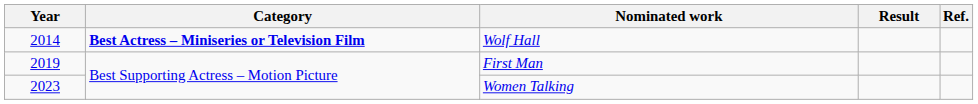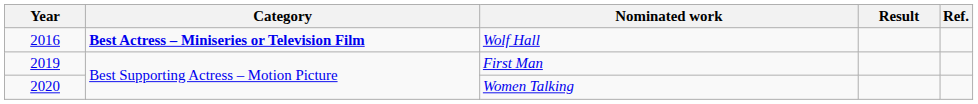Wolf Hall | Year: 2014 -> 2016
Women Talking | Year: 2023 -> 2020
